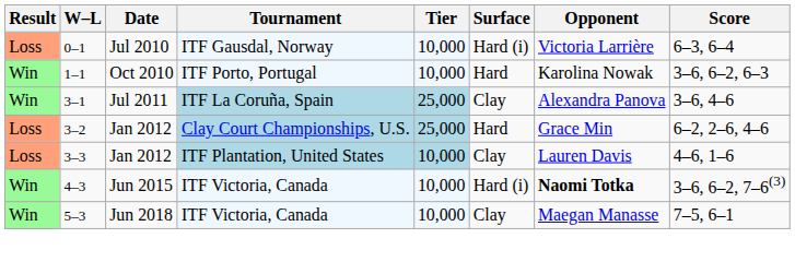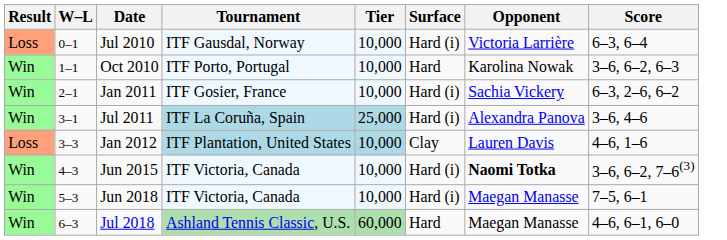+ row: Win | 2–1 | Jan 2011 | ITF Gosier, France | 10,000 | Hard (i) | Sachia Vickery | 6–3, 2–6, 6–2
3–1 | Surface: Clay -> Hard (i)
- row: Loss | 3–2 | Jan 2012 | Clay Court Championships, U.S. | 25,000 | Hard | Grace Min | 6–2, 2–6, 4–6
5–3 | Surface: Clay -> Hard (i)
+ row: Win | 6–3 | Jul 2018 | Ashland Tennis Classic, U.S. | 60,000 | Hard | Maegan Manasse | 4–6, 6–1, 6–0
